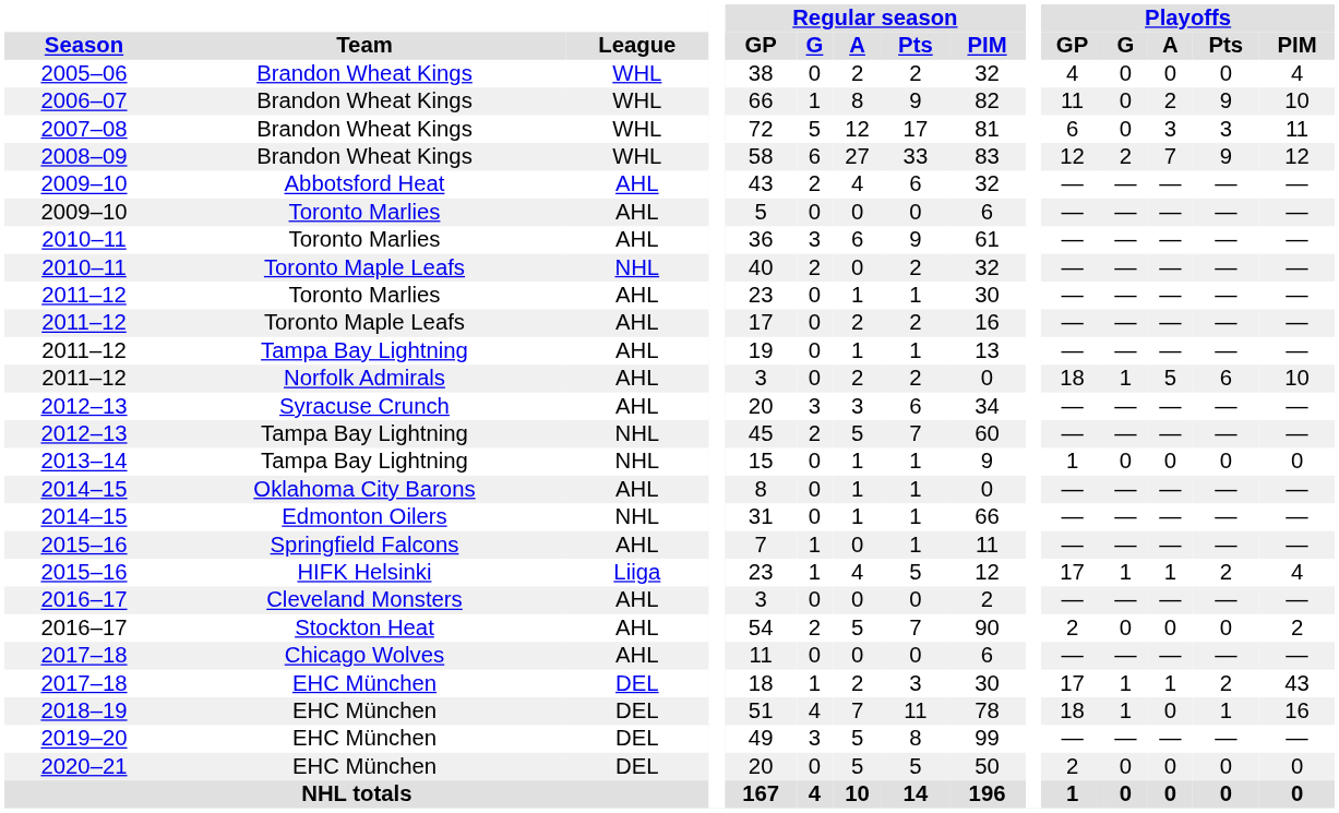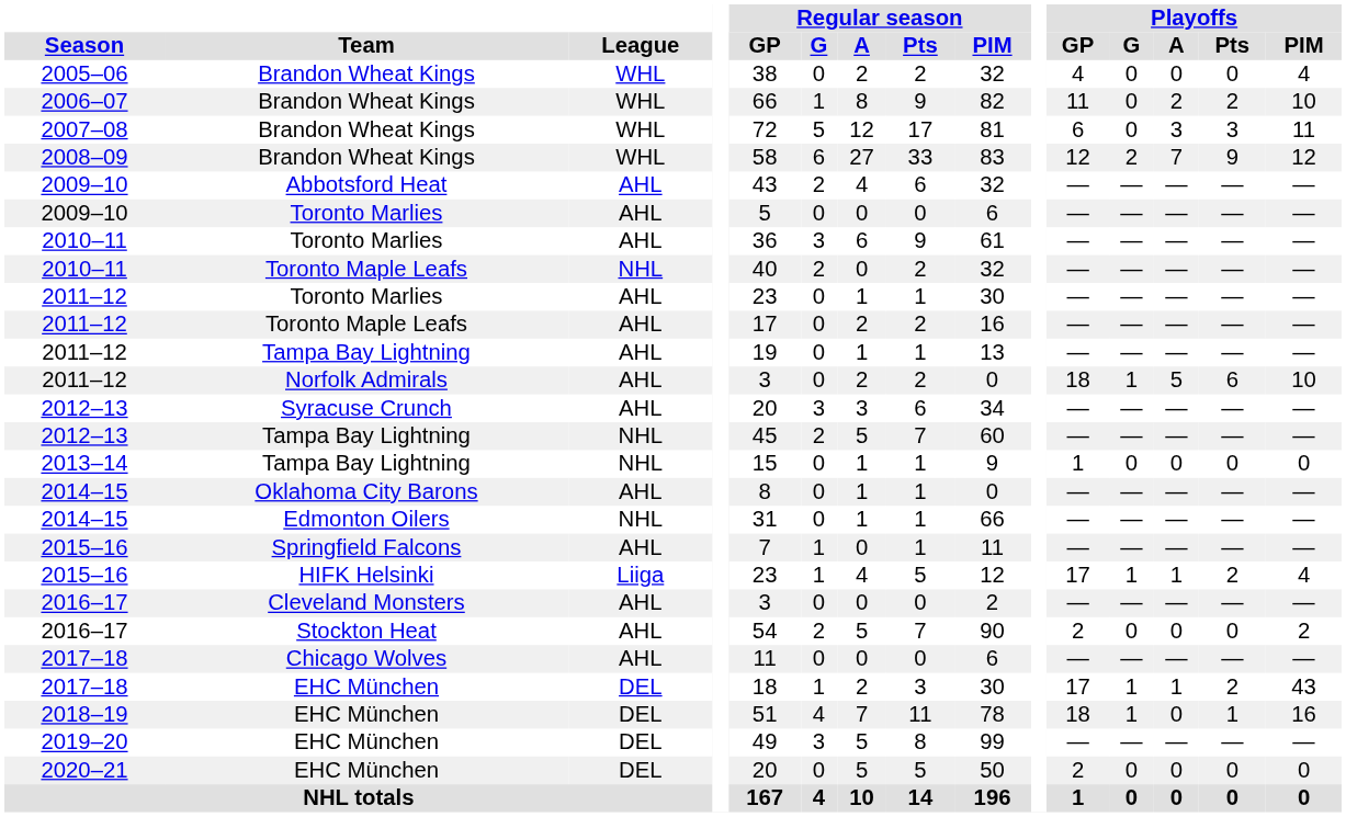2006–07 | Playoffs / Pts: 9 -> 2
